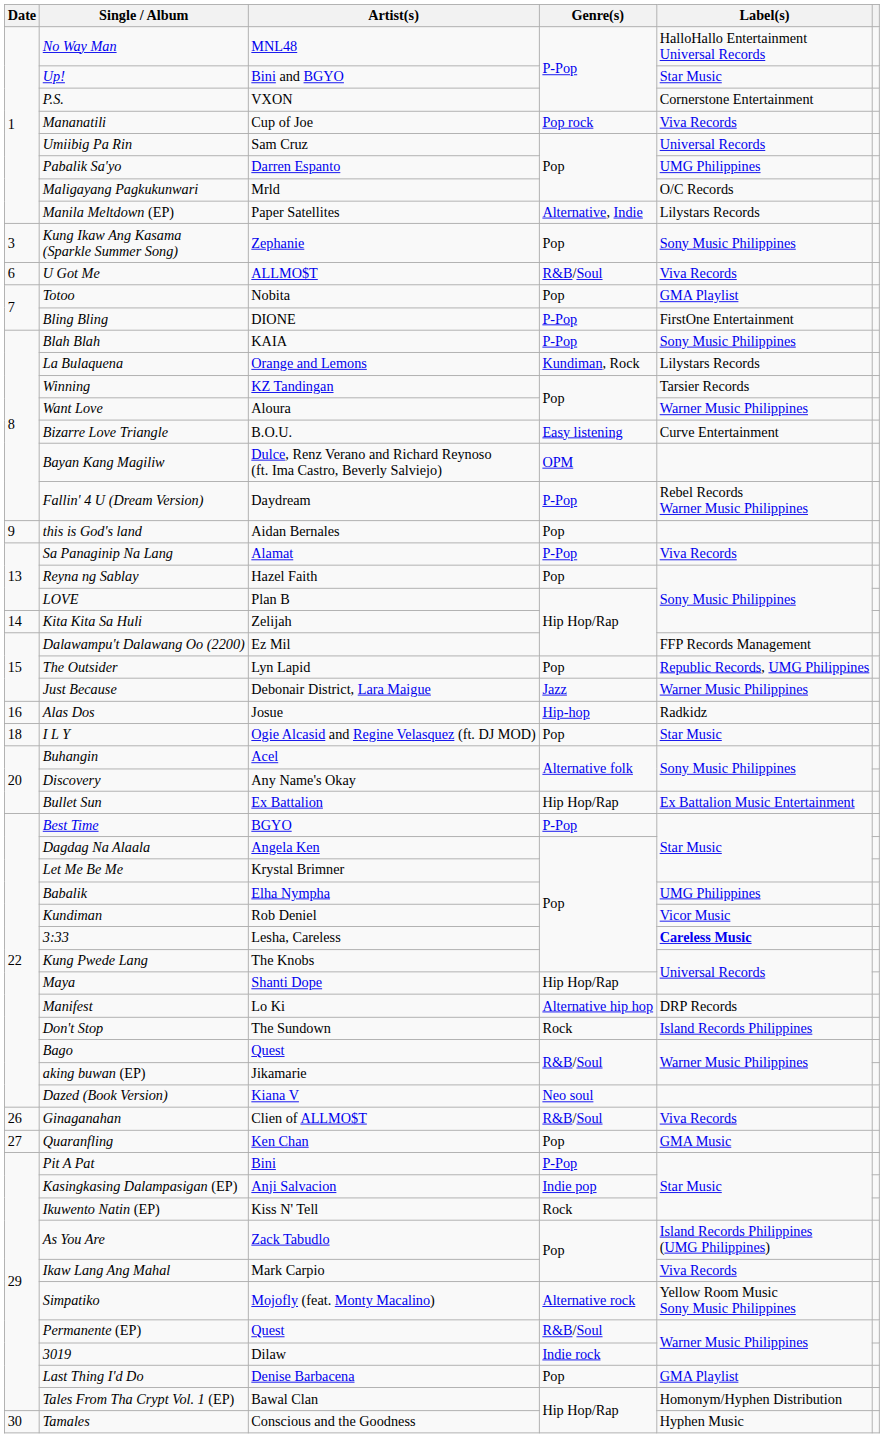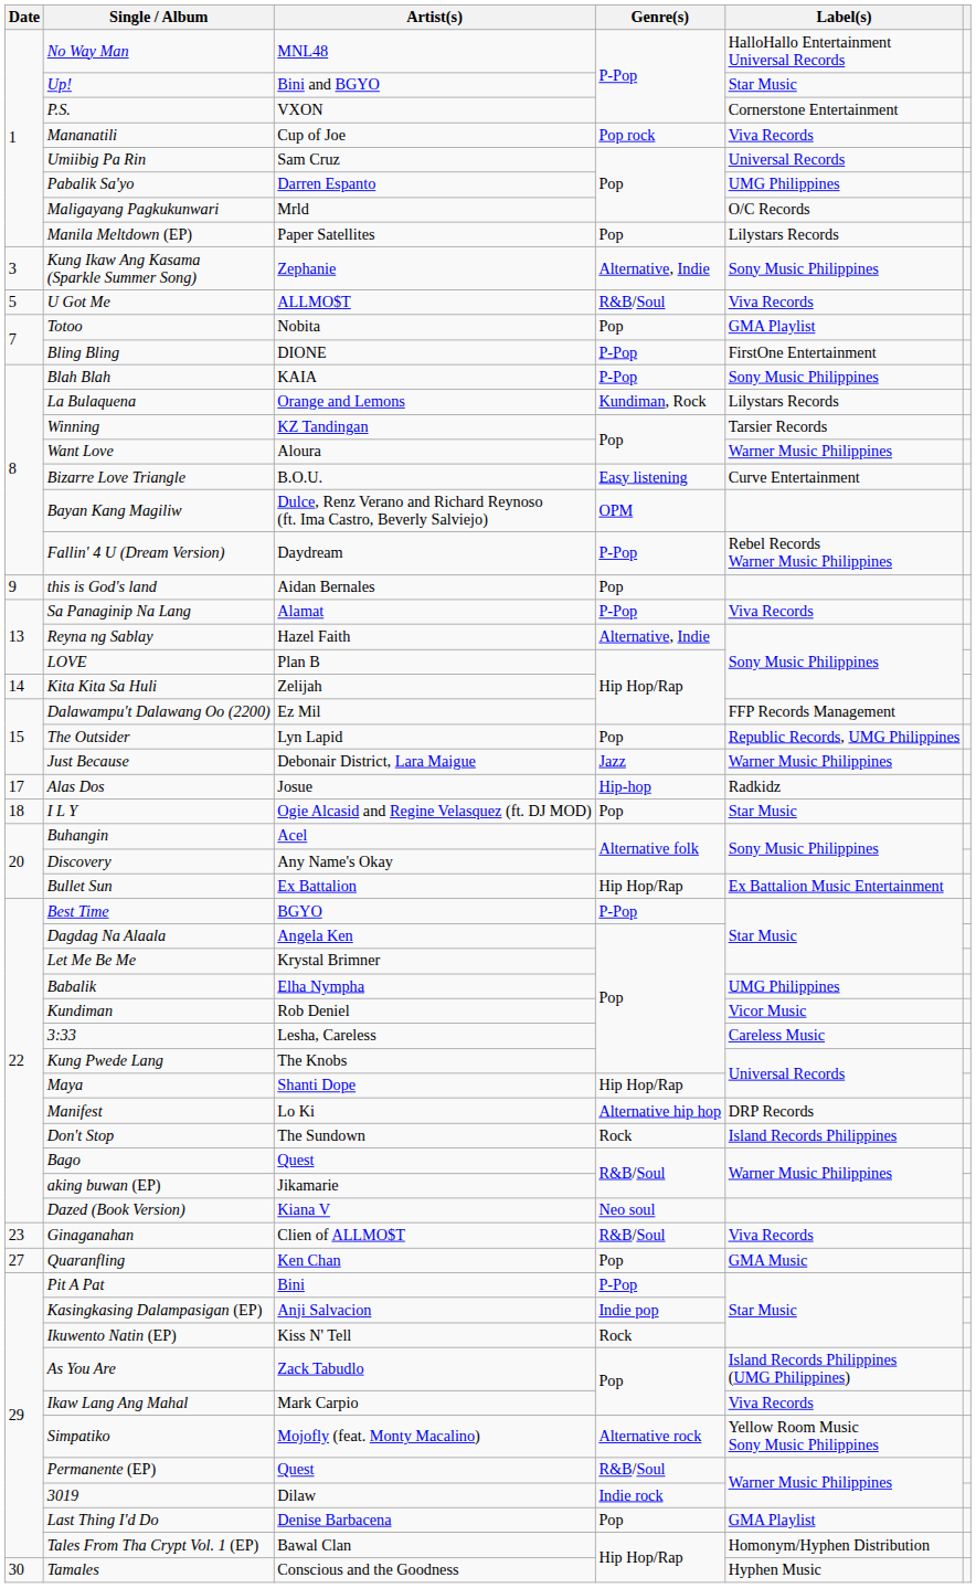Manila Meltdown (EP) | Genre(s): Alternative, Indie -> Pop
Kung Ikaw Ang Kasama (Sparkle Summer Song) | Genre(s): Pop -> Alternative, Indie
U Got Me | Date: 6 -> 5
Reyna ng Sablay | Genre(s): Pop -> Alternative, Indie
Alas Dos | Date: 16 -> 17
3:33 | Label(s): bold -> normal
Ginaganahan | Date: 26 -> 23
